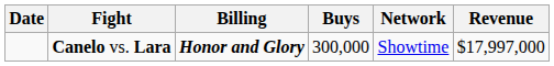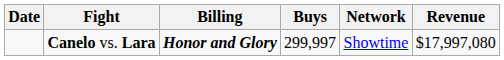Canelo vs. Lara | Buys: 300,000 -> 299,997
Canelo vs. Lara | Revenue: $17,997,000 -> $17,997,080
